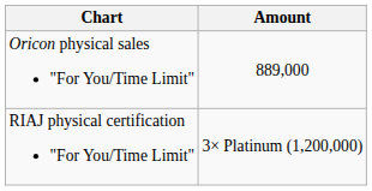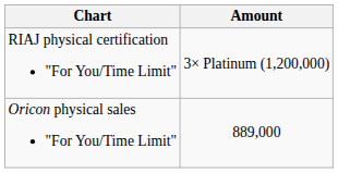rows swapped: Oricon physical sales "For You/Time Limit" <-> RIAJ physical certification "For You/Time Limit"
